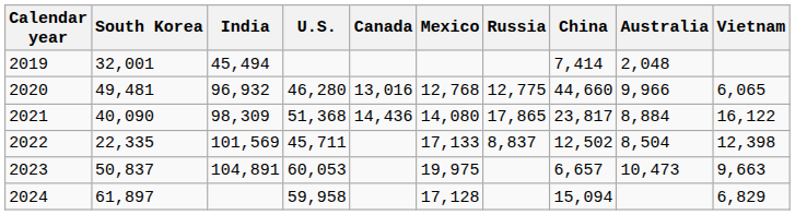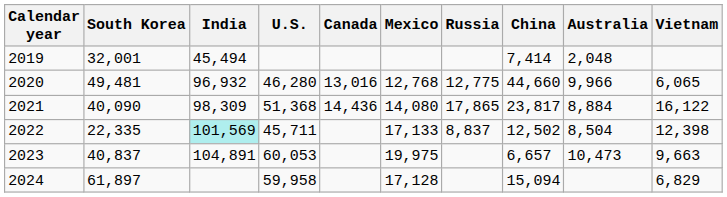2022 | India: no background -> paleturquoise background
2023 | South Korea: 50,837 -> 40,837
